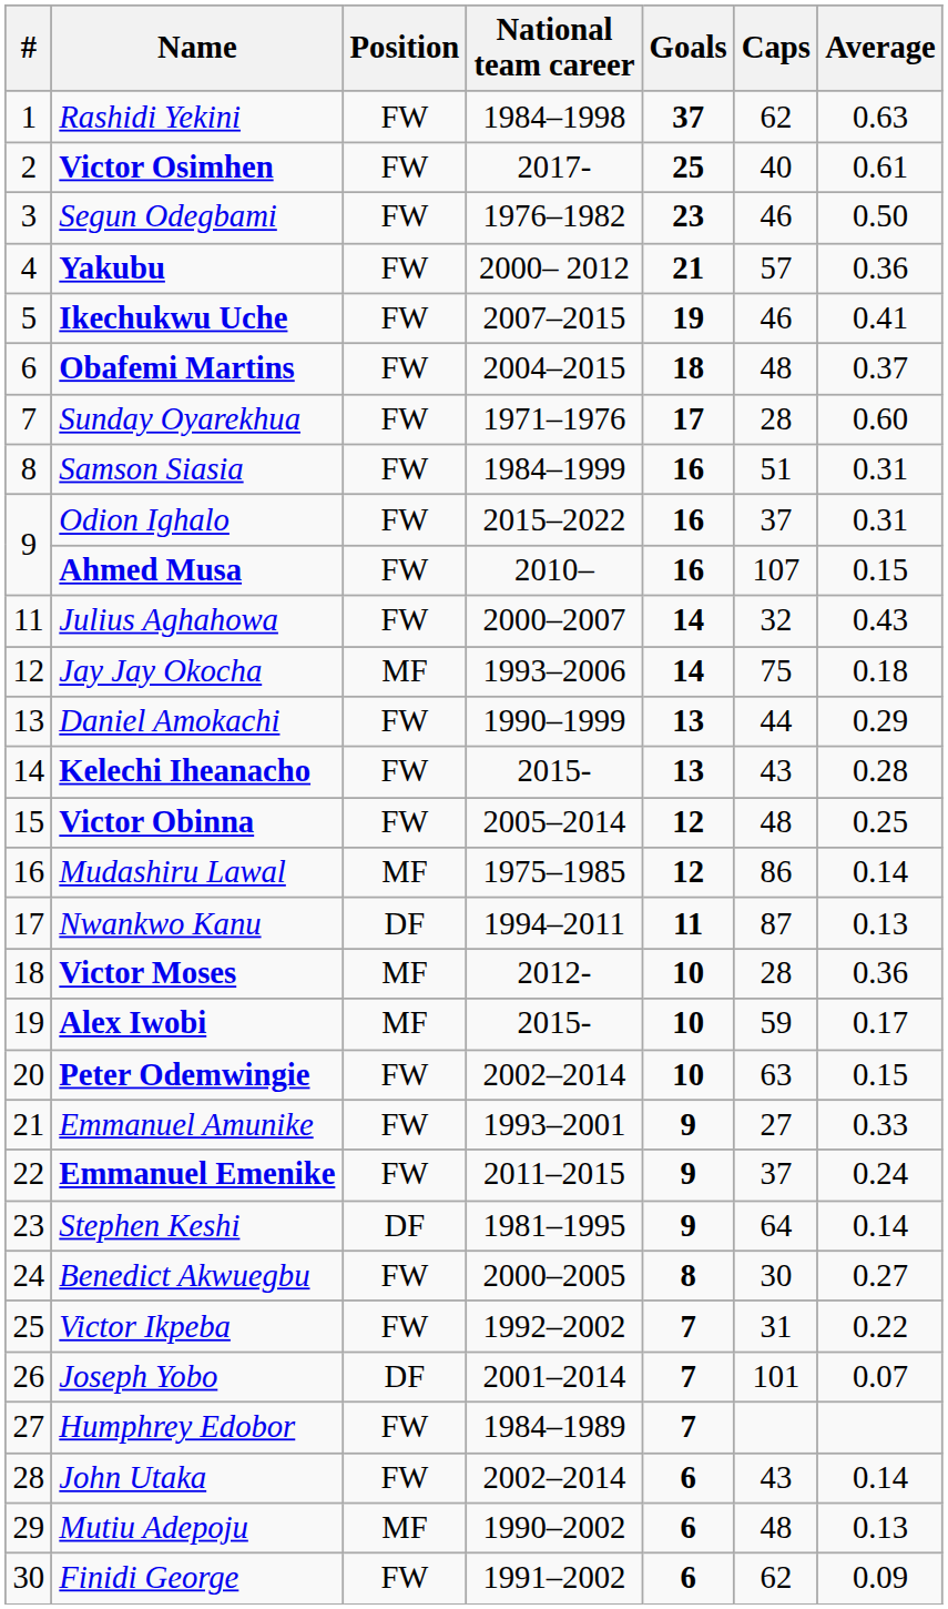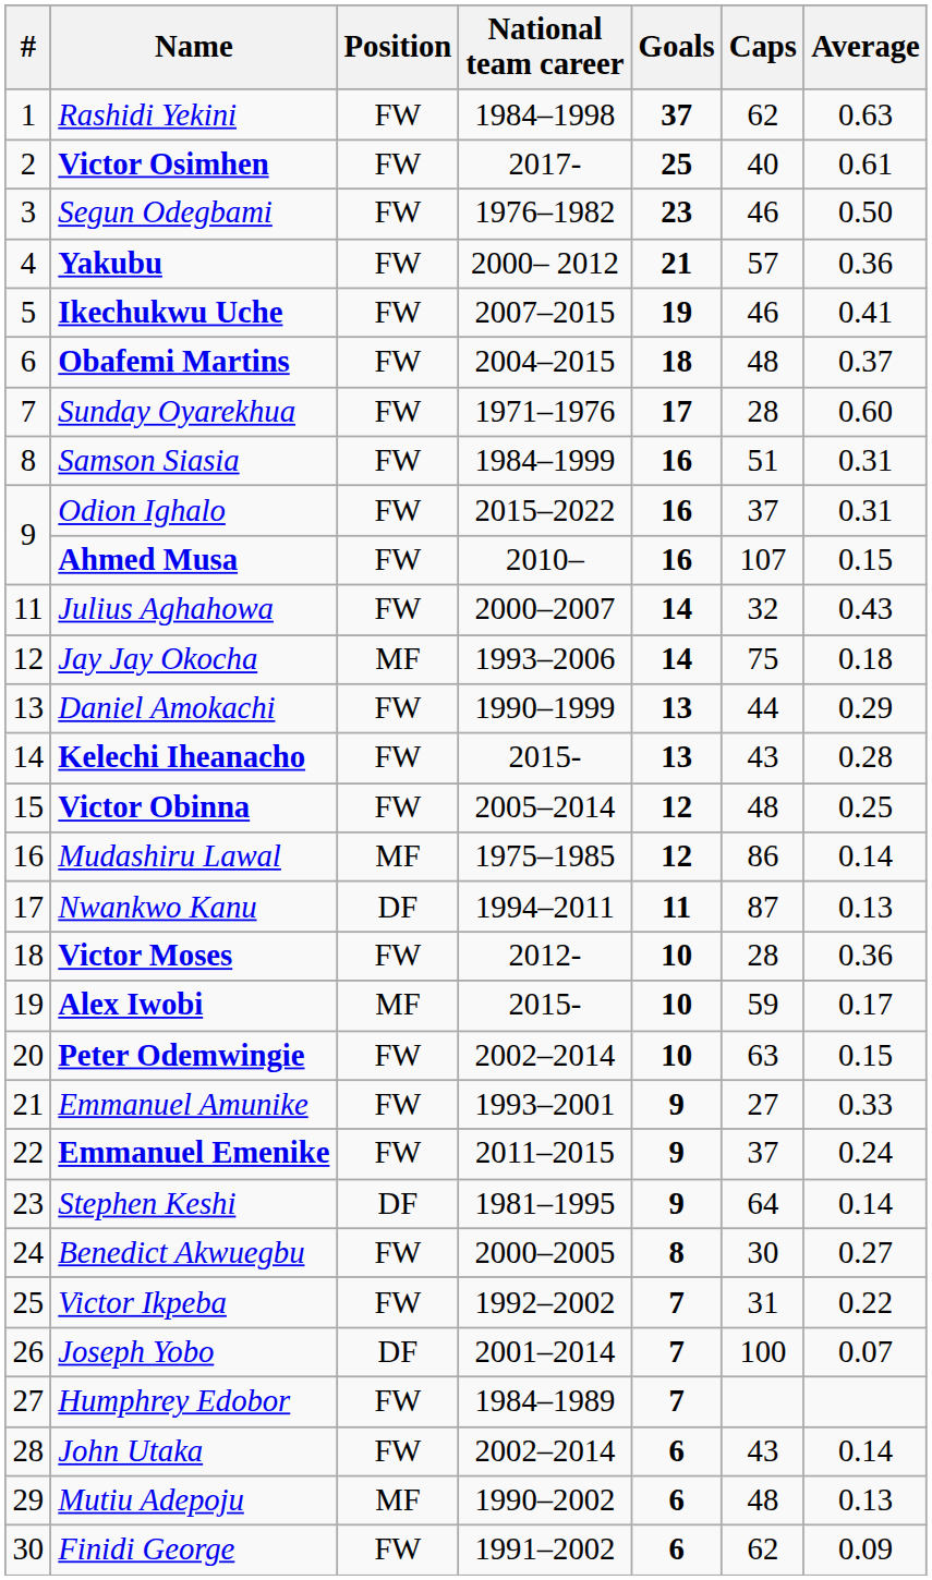Victor Moses | Position: MF -> FW
Joseph Yobo | Caps: 101 -> 100
